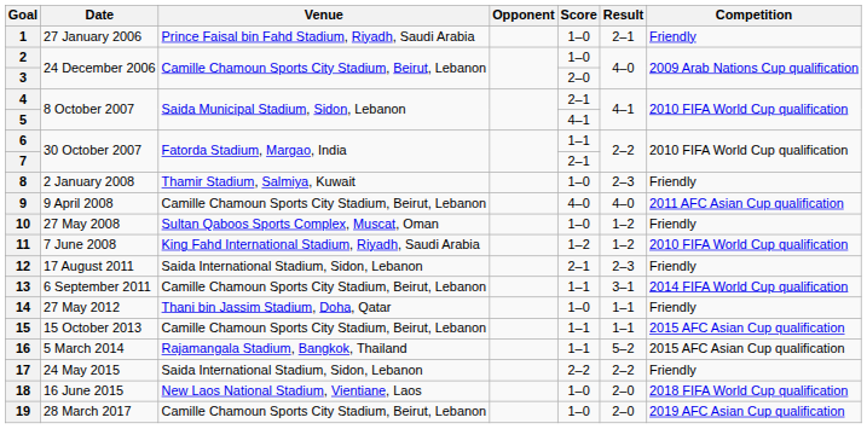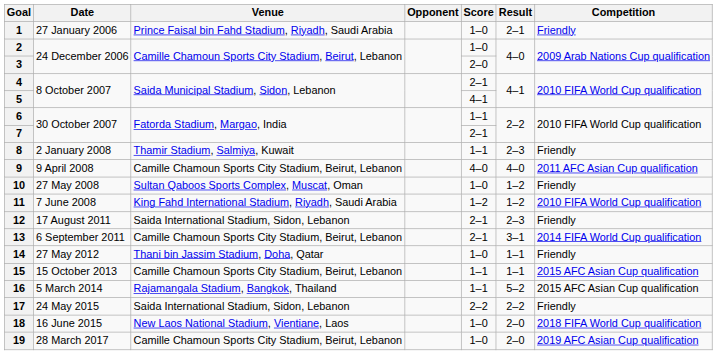8 | Score: 1–0 -> 1–1
13 | Score: 1–1 -> 2–1
